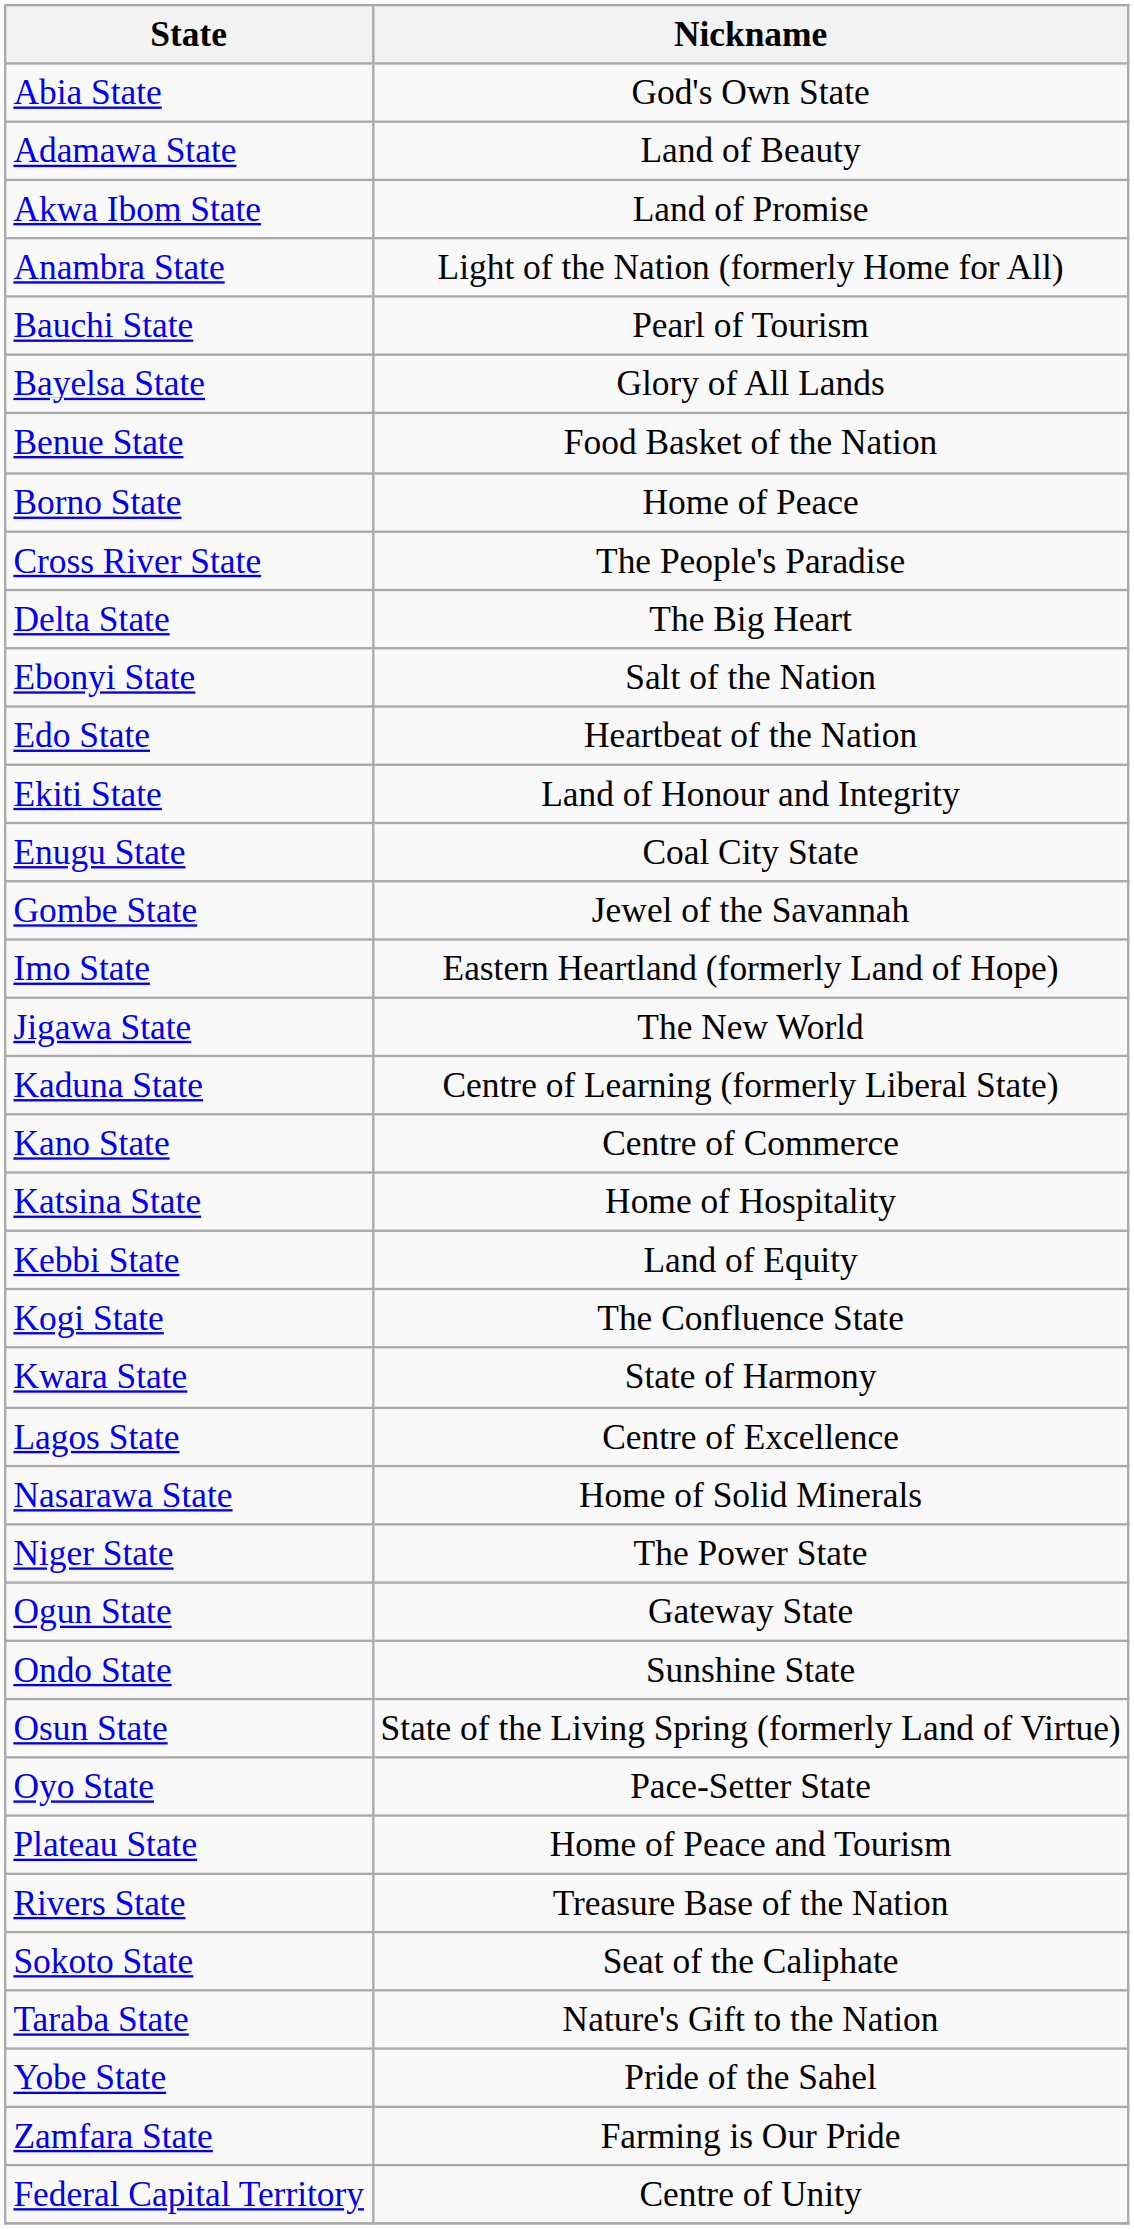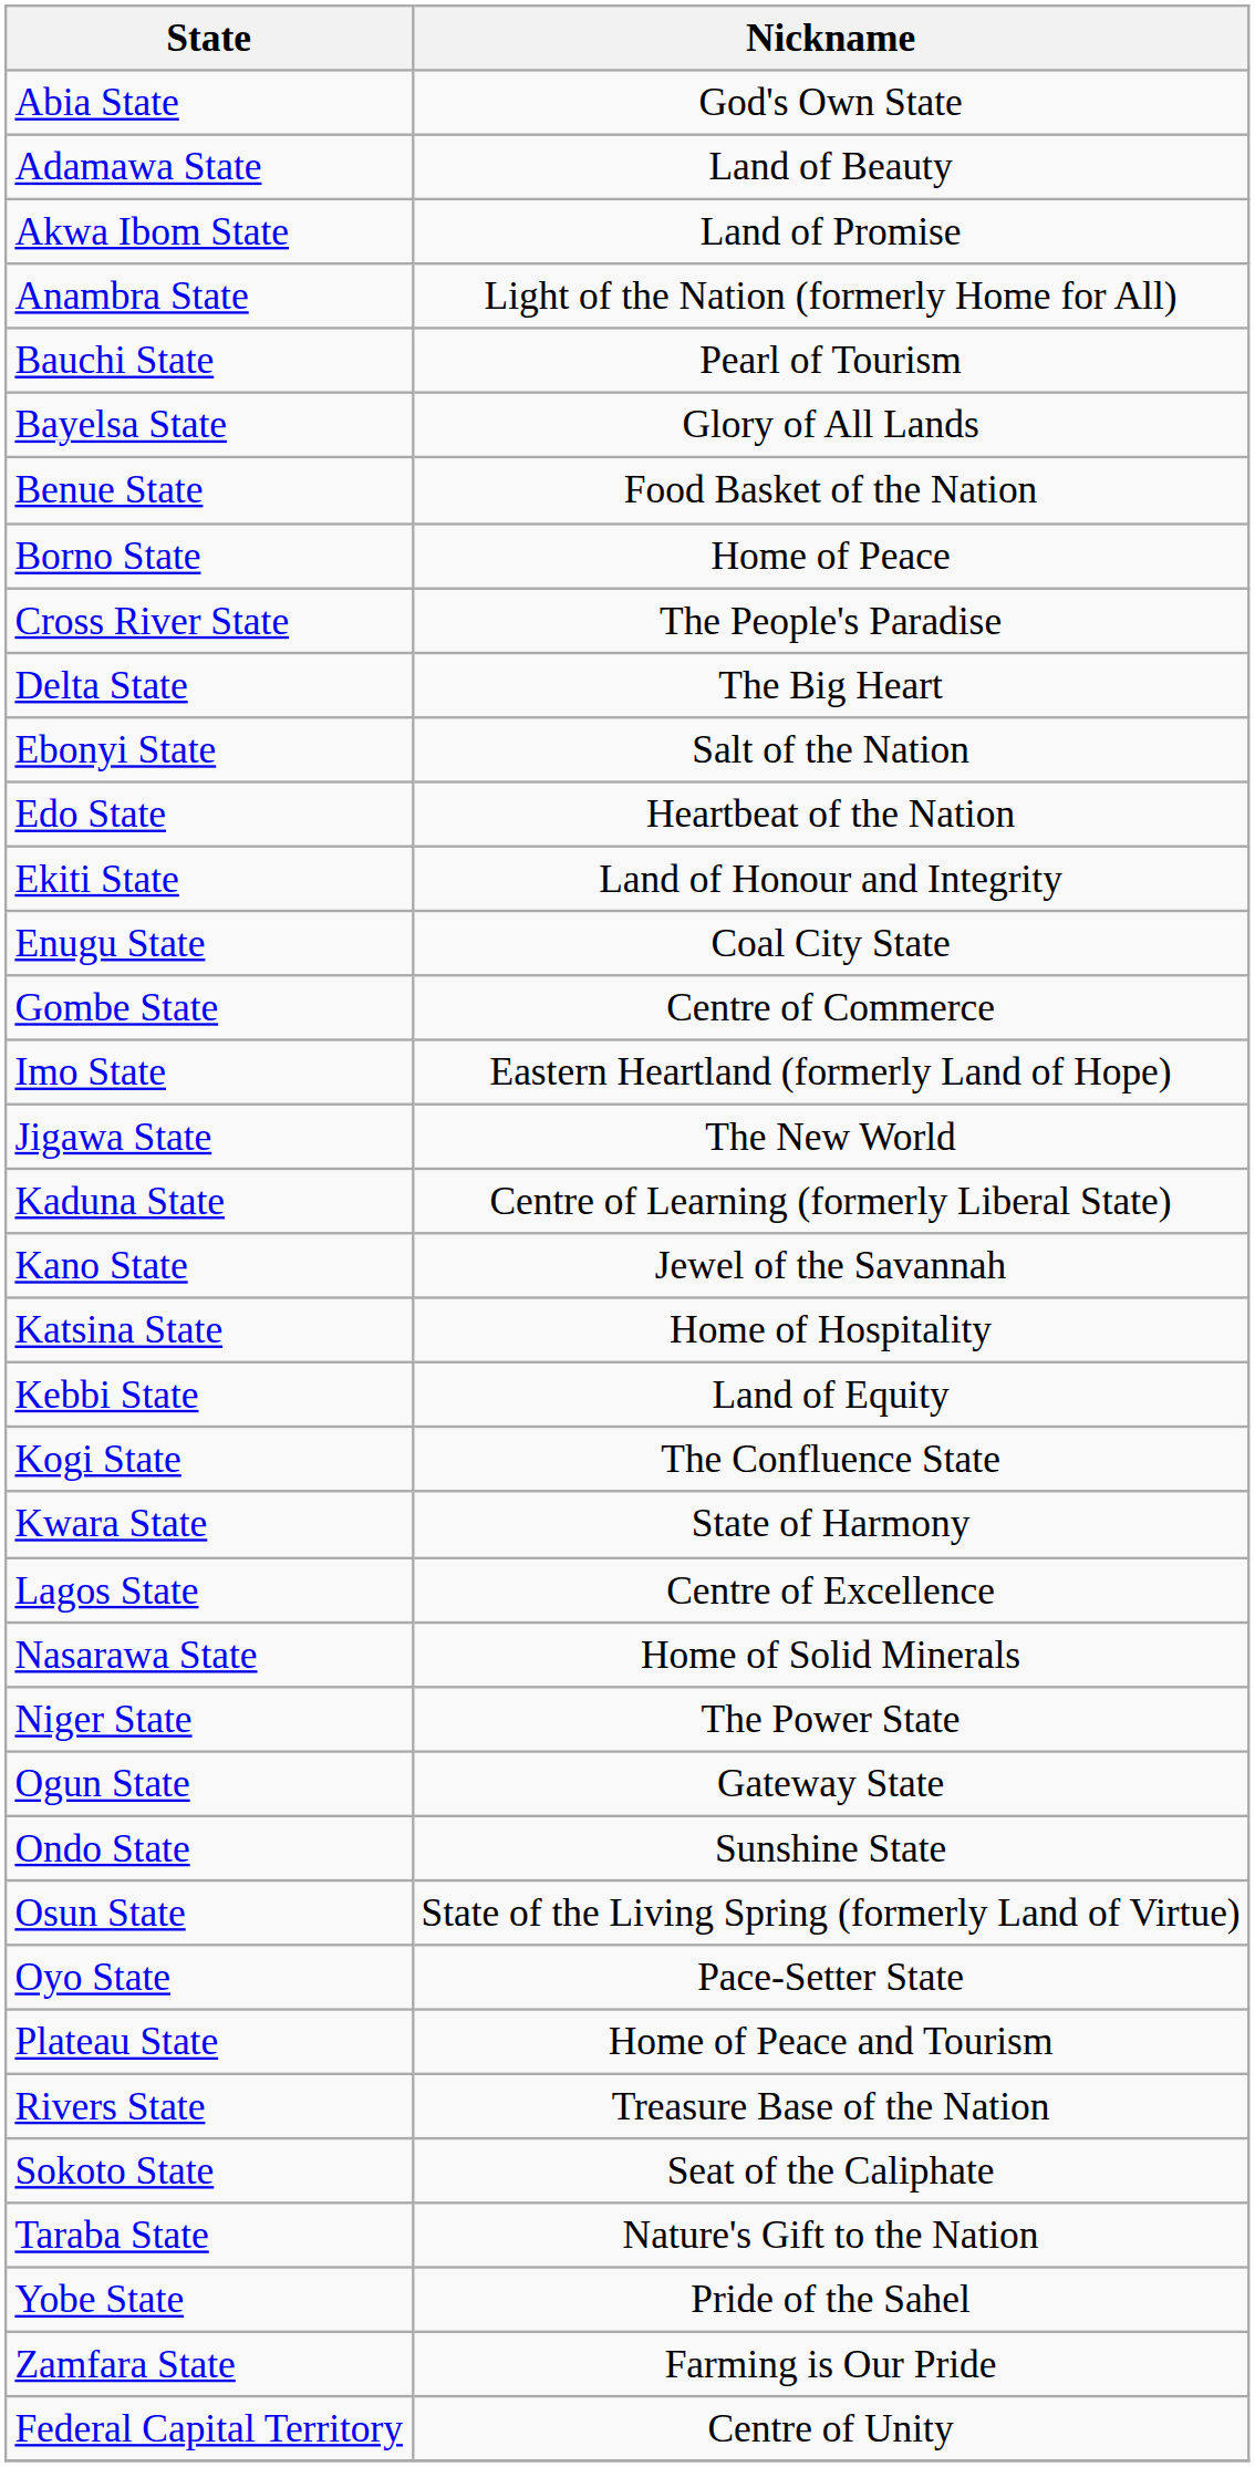Gombe State | Nickname: Jewel of the Savannah -> Centre of Commerce
Kano State | Nickname: Centre of Commerce -> Jewel of the Savannah
